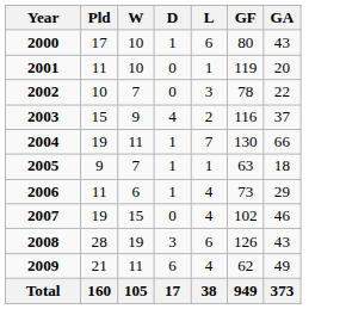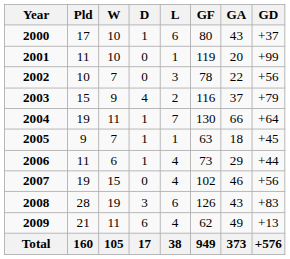+ column: GD | +37 | +99 | +56 | +79 | +64 | +45 | +44 | +56 | +83 | +13 | +576
